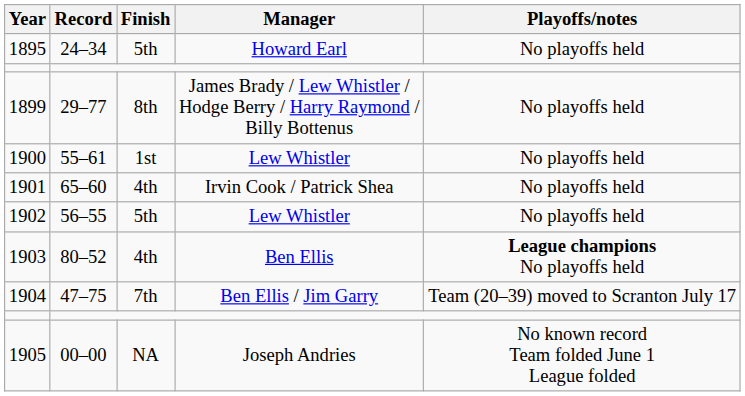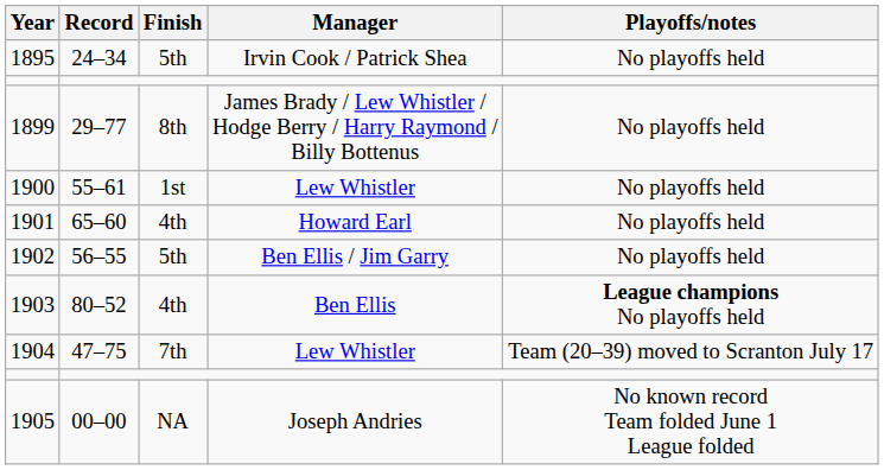1895 | Manager: Howard Earl -> Irvin Cook / Patrick Shea
1901 | Manager: Irvin Cook / Patrick Shea -> Howard Earl
1902 | Manager: Lew Whistler -> Ben Ellis / Jim Garry
1904 | Manager: Ben Ellis / Jim Garry -> Lew Whistler
